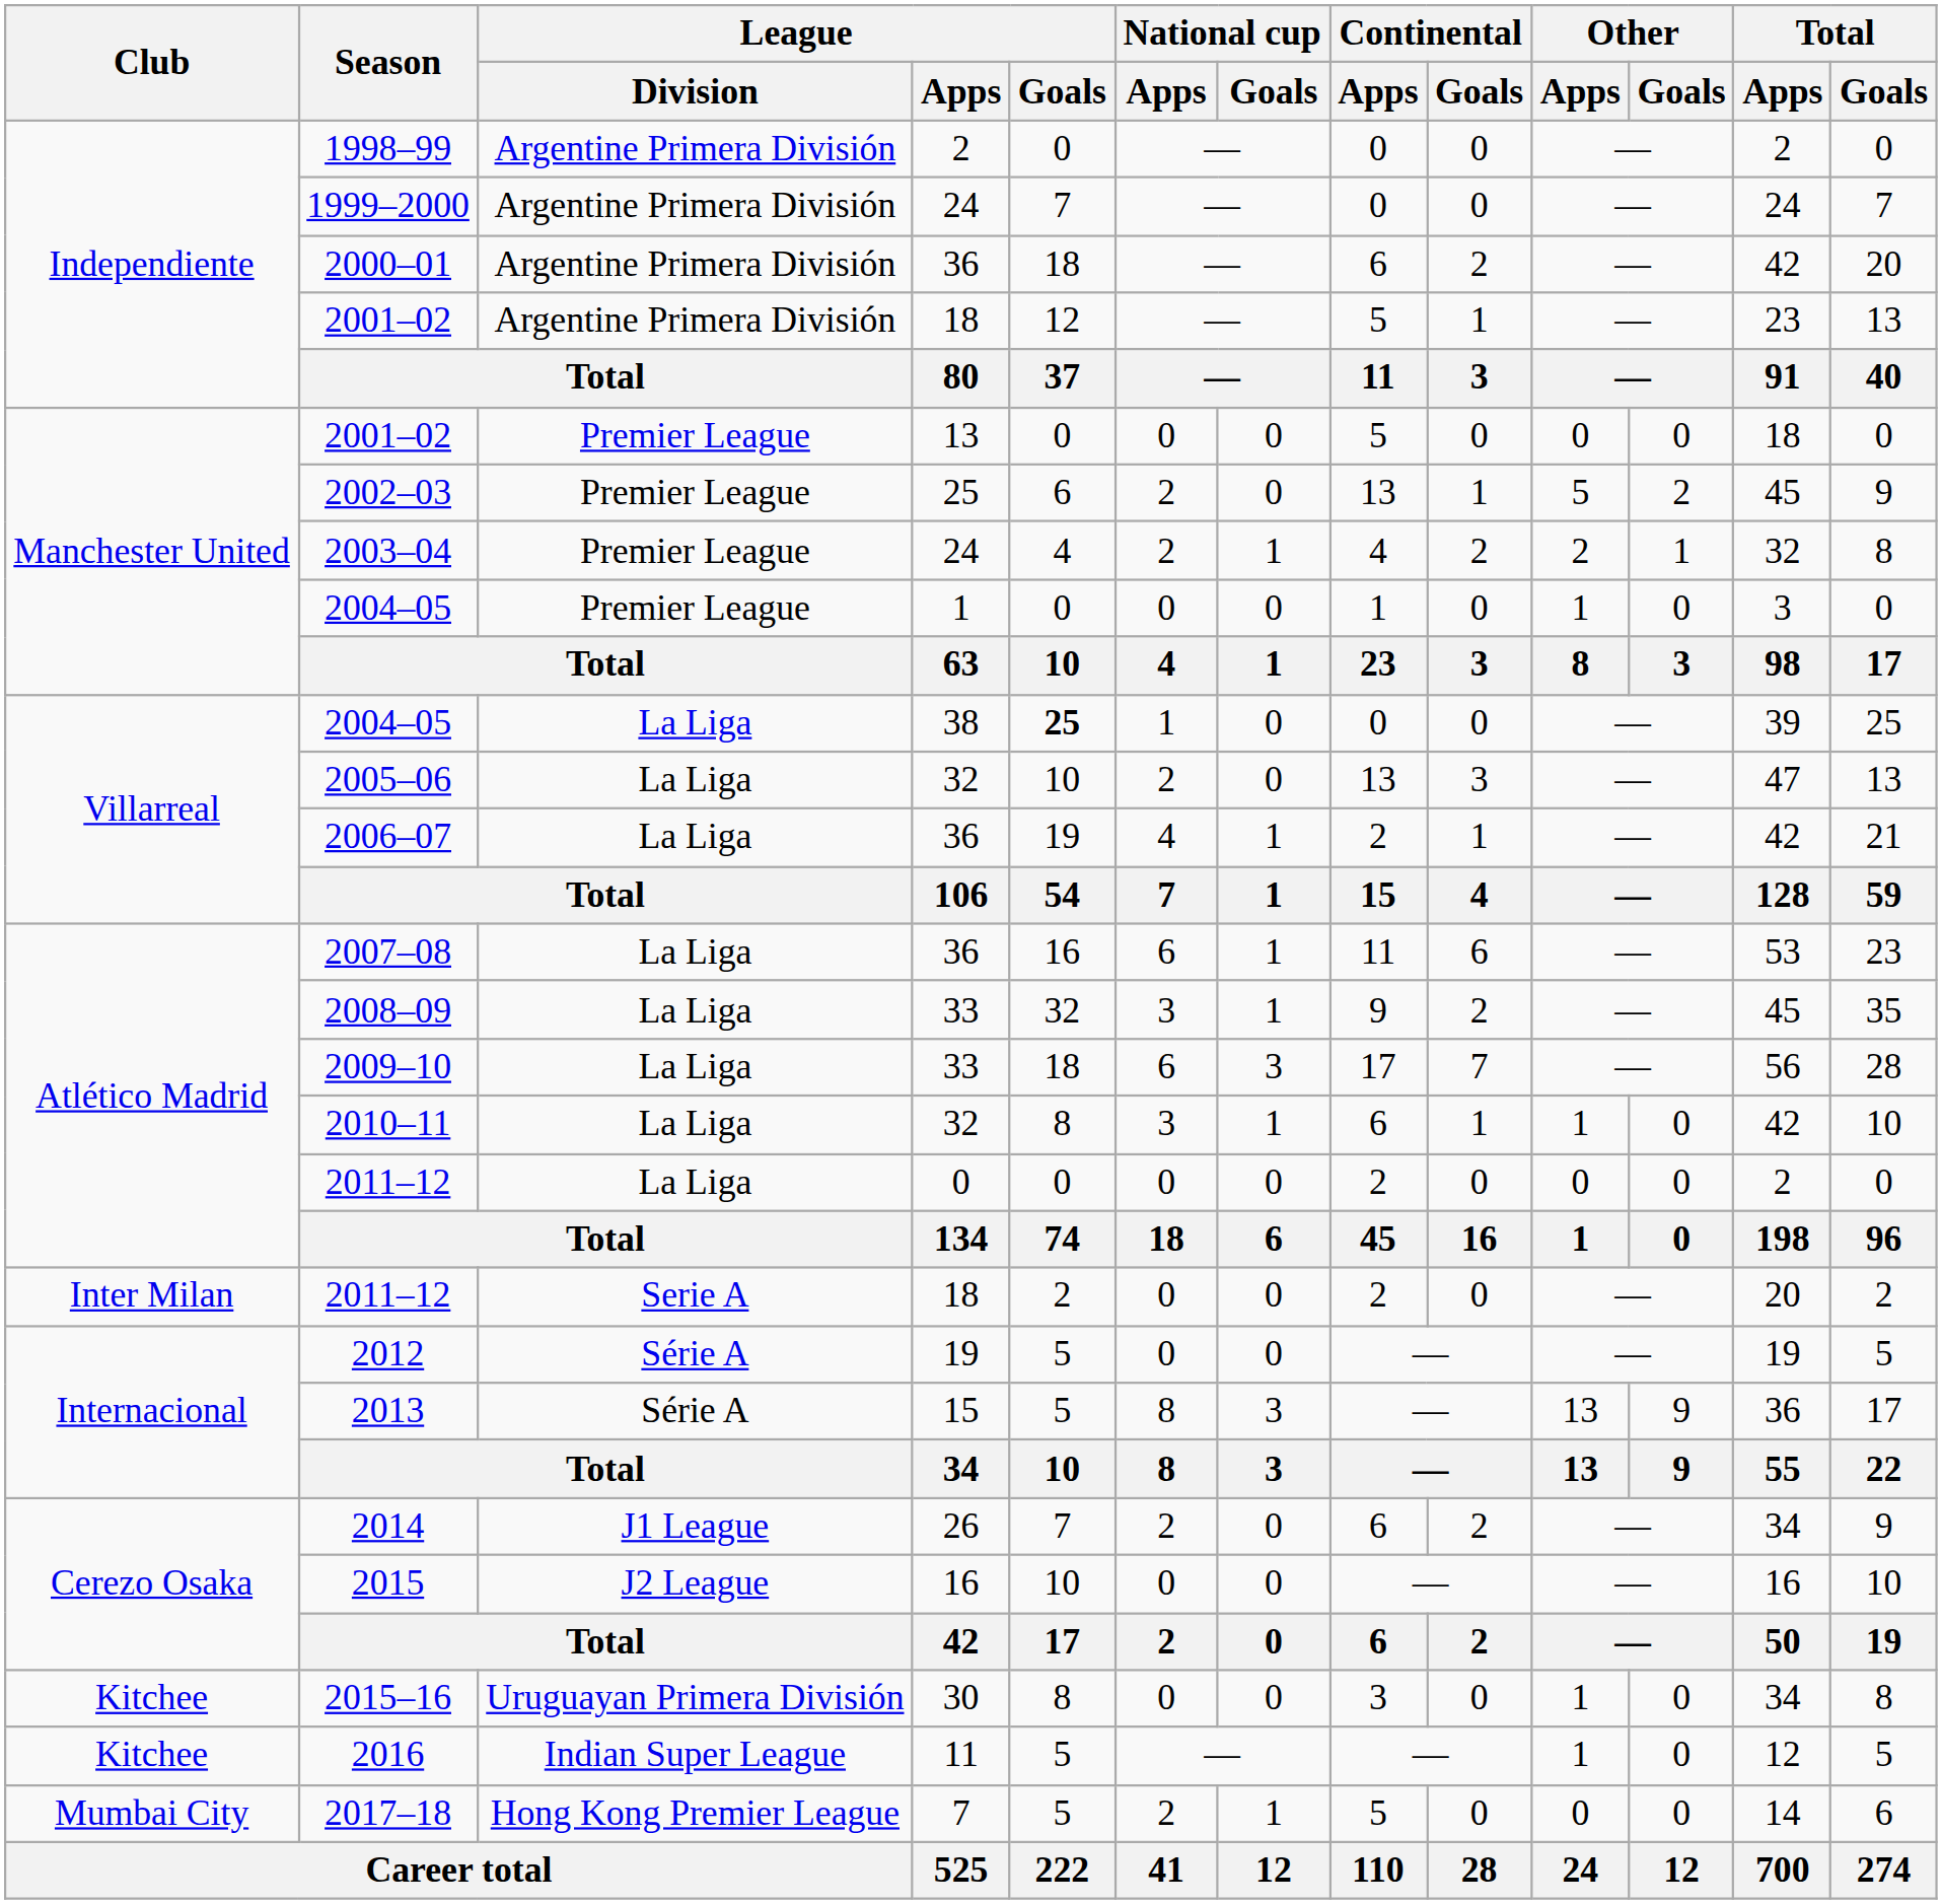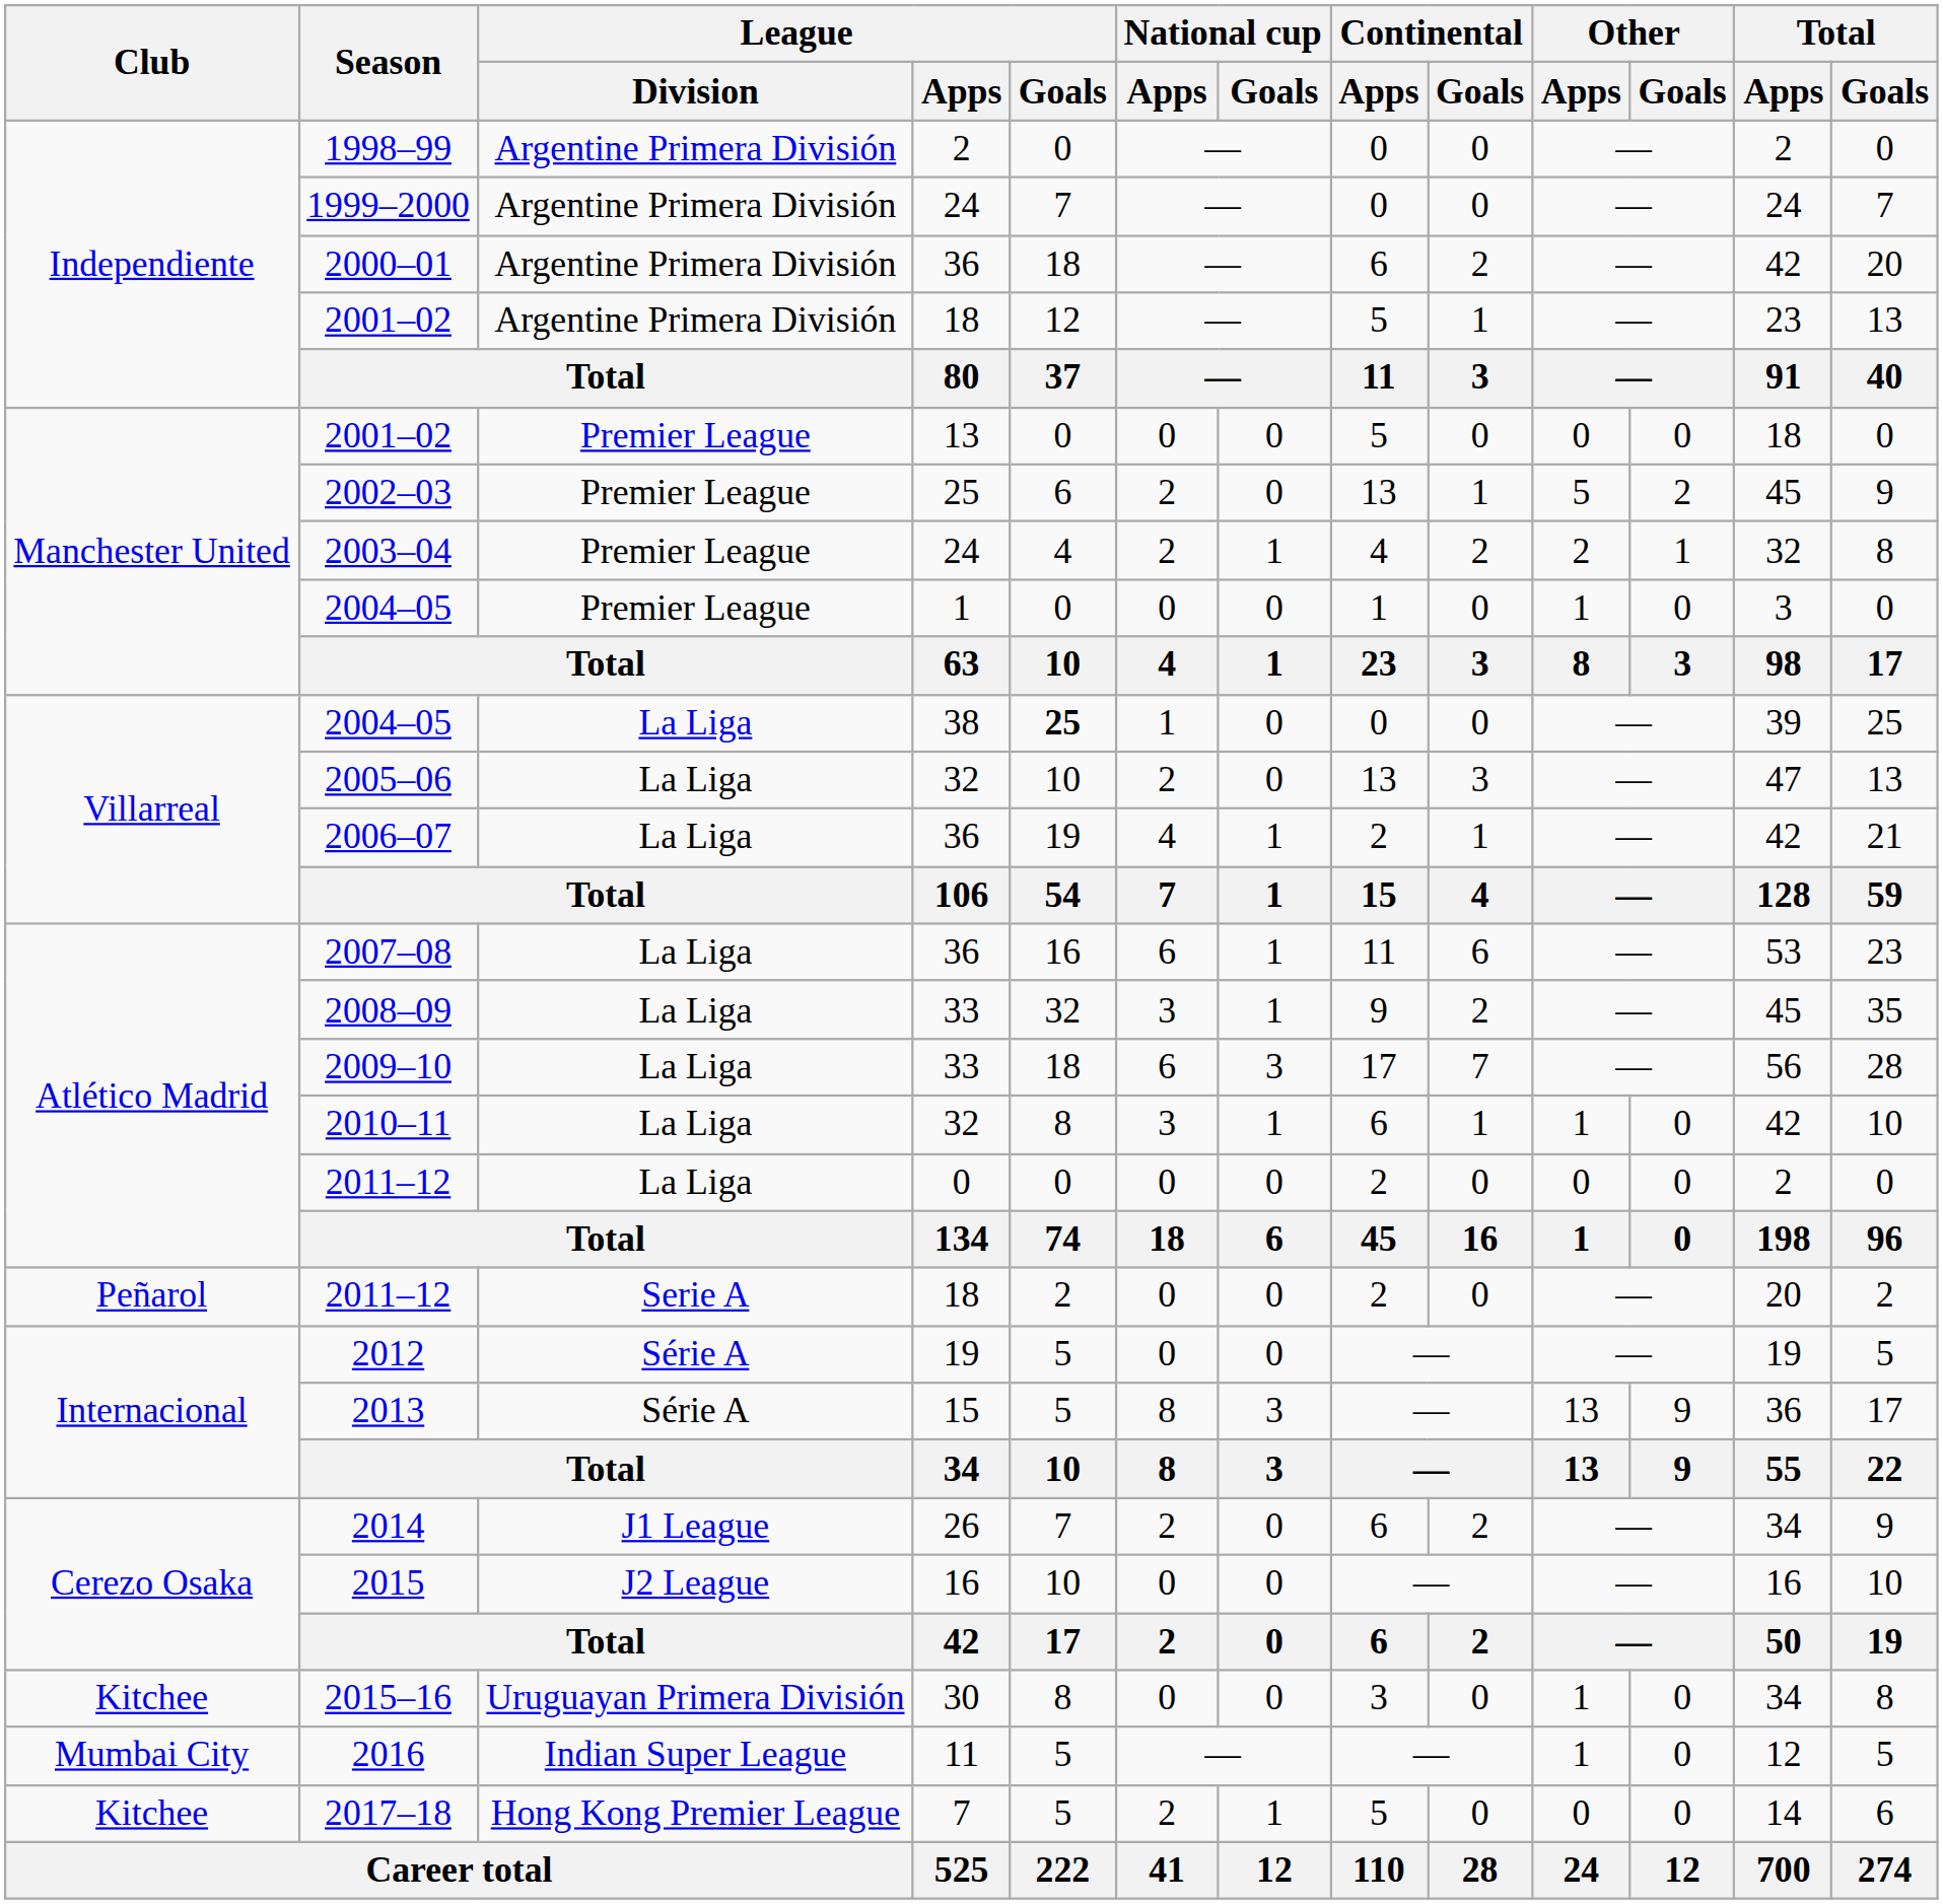2011–12 / 18 | Club: Inter Milan -> Peñarol
2016 | Club: Kitchee -> Mumbai City
2017–18 | Club: Mumbai City -> Kitchee
